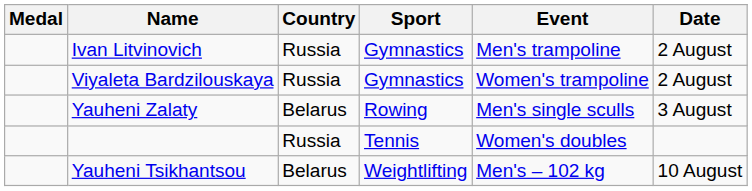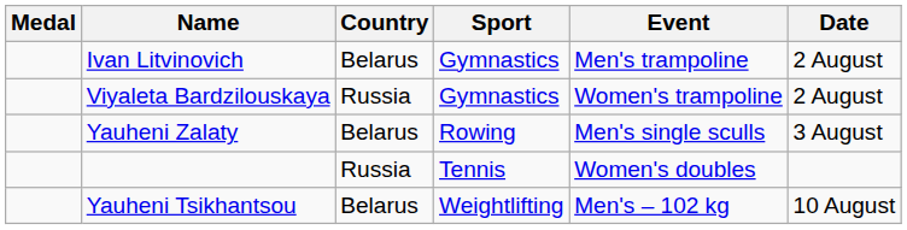Ivan Litvinovich | Country: Russia -> Belarus
